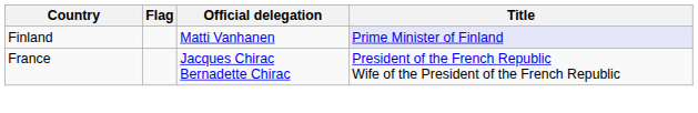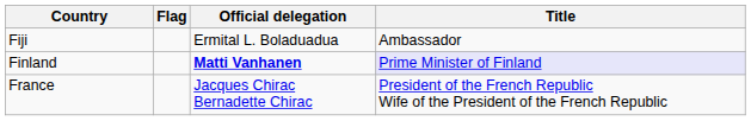+ row: Fiji | Ermital L. Boladuadua | Ambassador
Finland | Official delegation: normal -> bold
